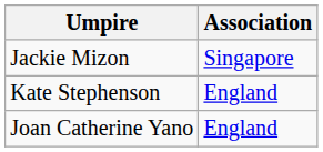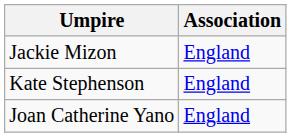Jackie Mizon | Association: Singapore -> England
